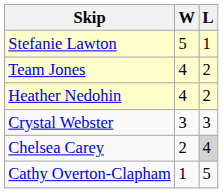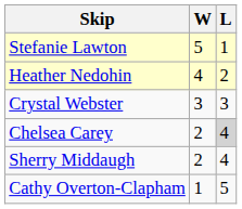- row: Team Jones | 4 | 2
+ row: Sherry Middaugh | 2 | 4
